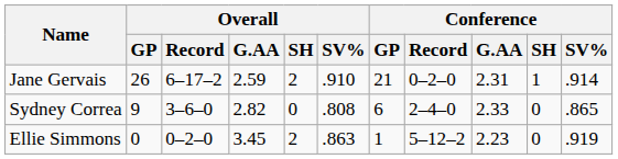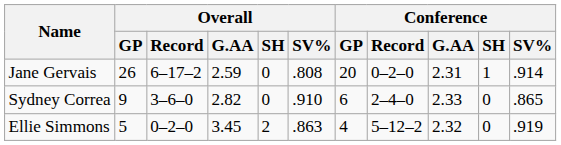Jane Gervais | Overall / SH: 2 -> 0
Jane Gervais | Overall / SV%: .910 -> .808
Jane Gervais | Conference / GP: 21 -> 20
Sydney Correa | Overall / SV%: .808 -> .910
Ellie Simmons | Overall / GP: 0 -> 5
Ellie Simmons | Conference / GP: 1 -> 4
Ellie Simmons | Conference / G.AA: 2.23 -> 2.32
